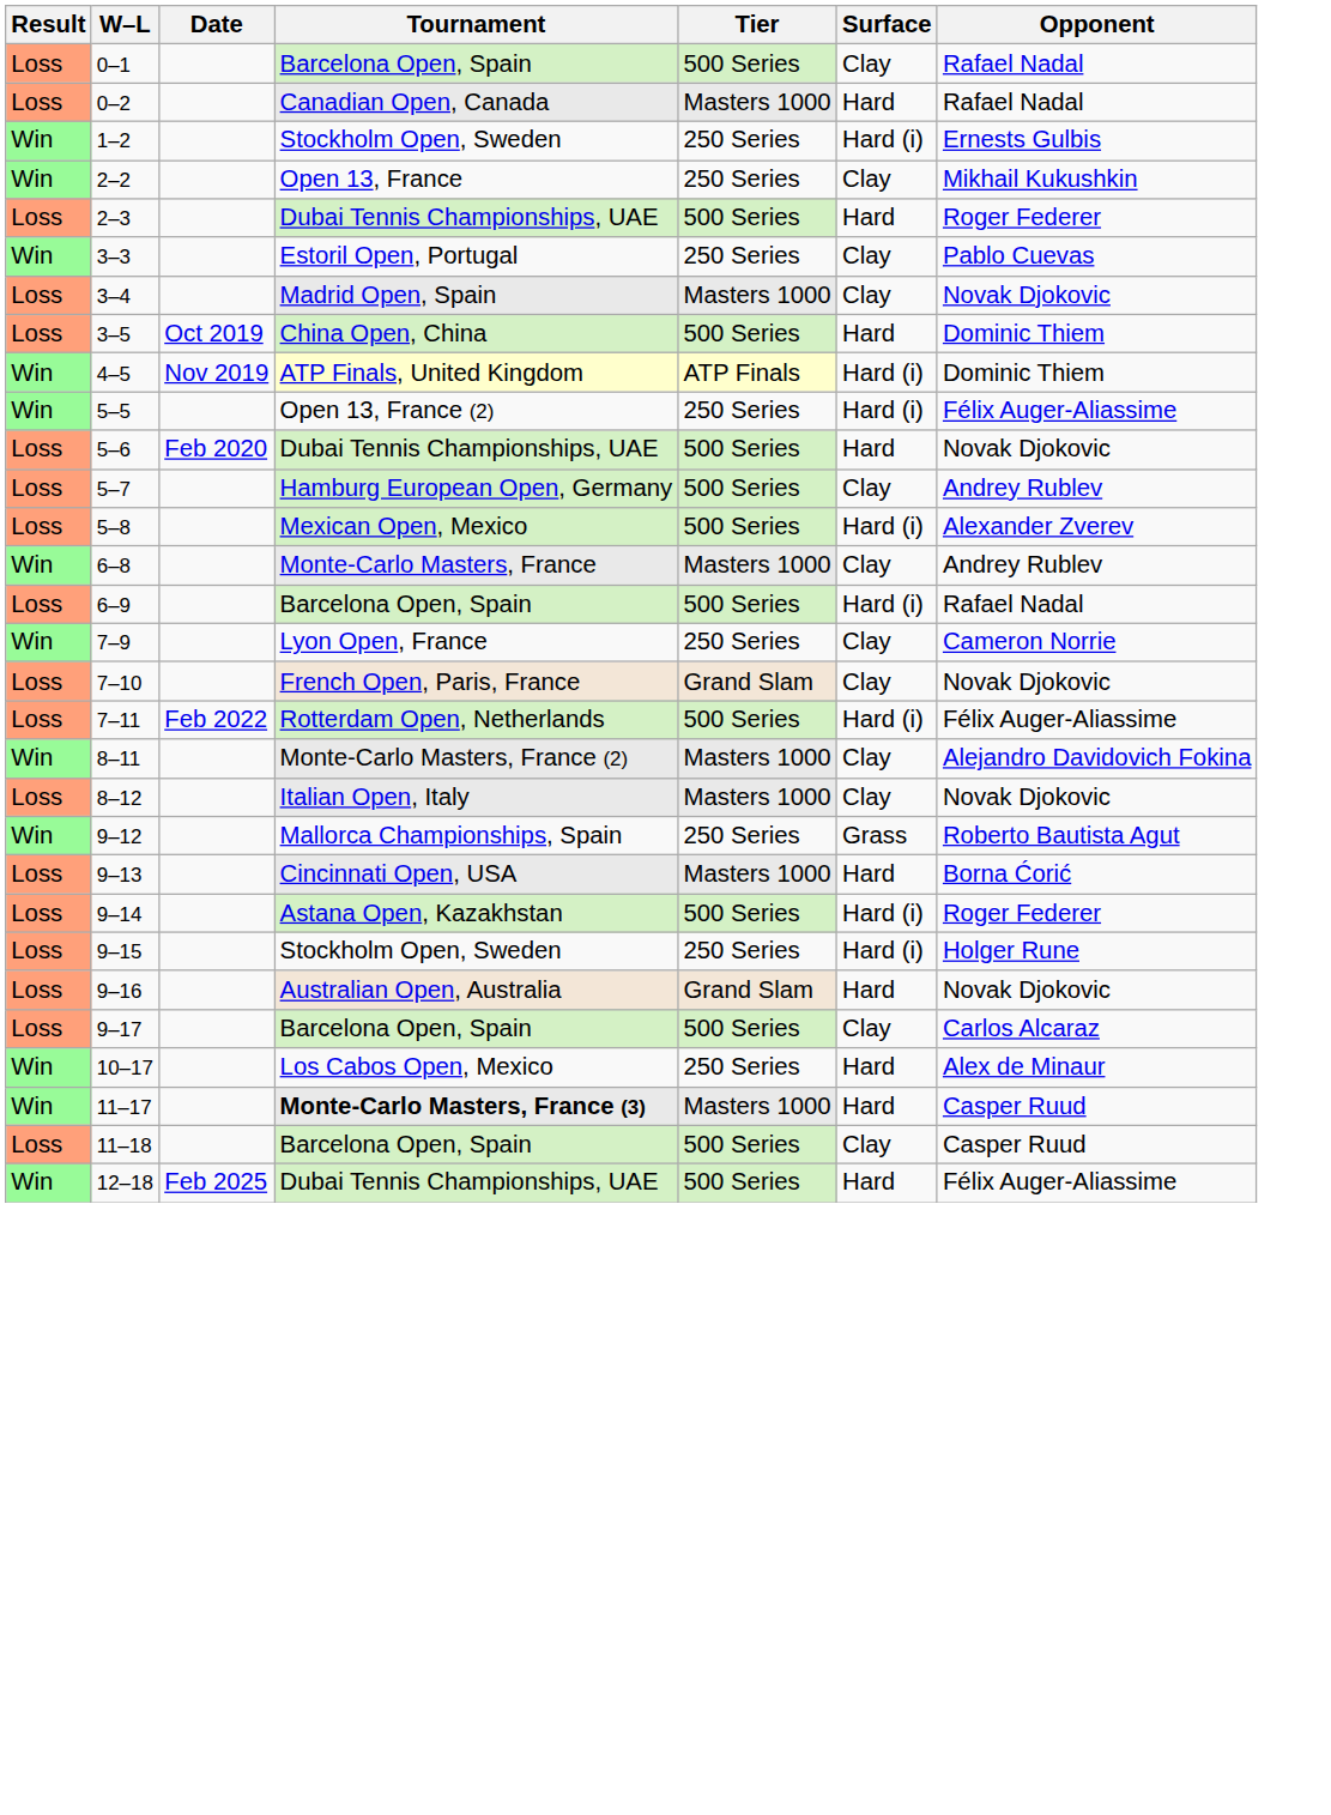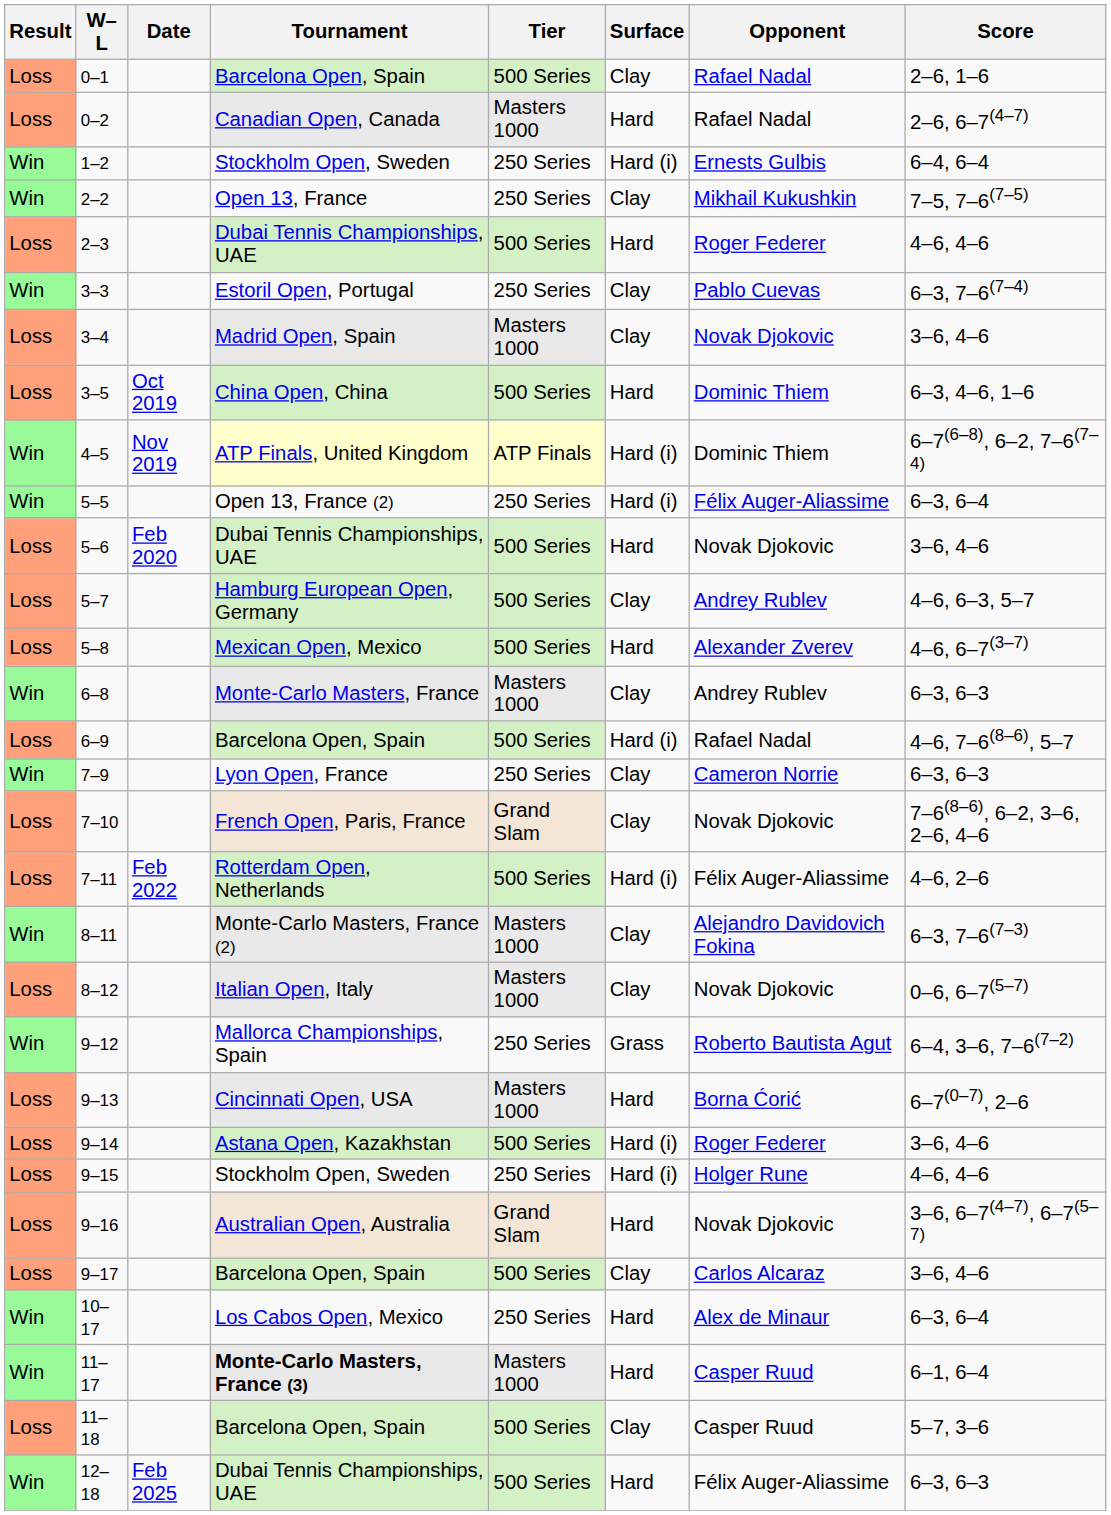+ column: Score | 2–6, 1–6 | 2–6, 6–7(4–7) | 6–4, 6–4 | 7–5, 7–6(7–5) | 4–6, 4–6 | 6–3, 7–6(7–4) | 3–6, 4–6 | 6–3, 4–6, 1–6 | 6–7(6–8), 6–2, 7–6(7–4) | 6–3, 6–4 | 3–6, 4–6 | 4–6, 6–3, 5–7 | 4–6, 6–7(3–7) | 6–3, 6–3 | 4–6, 7–6(8–6), 5–7 | 6–3, 6–3 | 7–6(8–6), 6–2, 3–6, 2–6, 4–6 | 4–6, 2–6 | 6–3, 7–6(7–3) | 0–6, 6–7(5–7) | 6–4, 3–6, 7–6(7–2) | 6–7(0–7), 2–6 | 3–6, 4–6 | 4–6, 4–6 | 3–6, 6–7(4–7), 6–7(5–7) | 3–6, 4–6 | 6–3, 6–4 | 6–1, 6–4 | 5–7, 3–6 | 6–3, 6–3
5–8 | Surface: Hard (i) -> Hard
